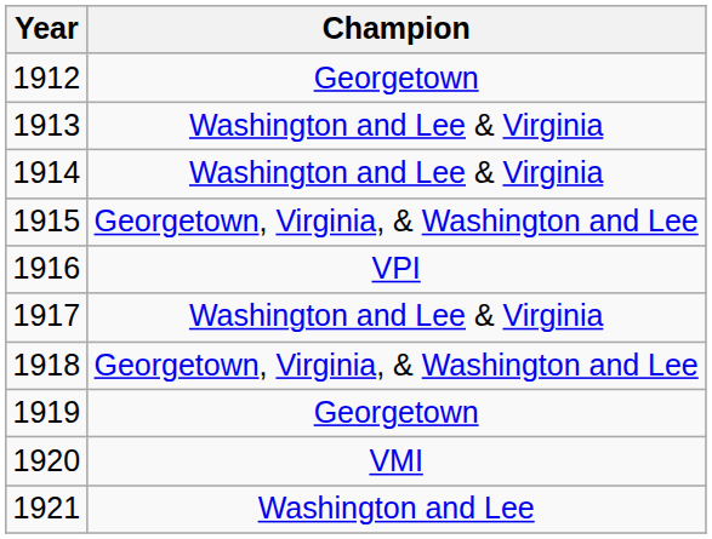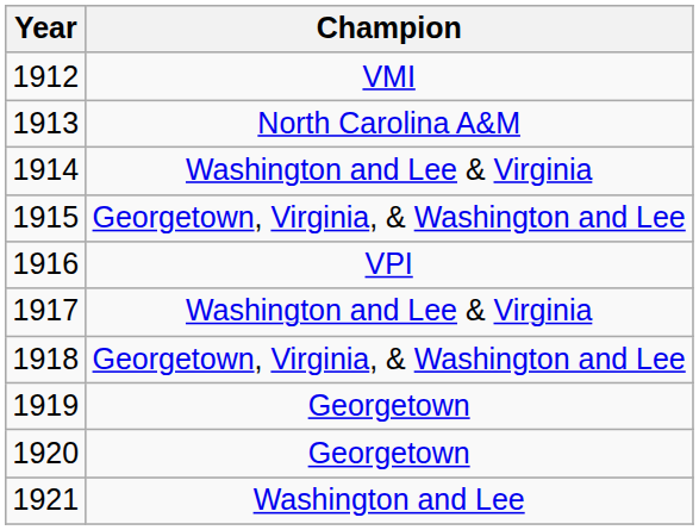1912 | Champion: Georgetown -> VMI
1913 | Champion: Washington and Lee & Virginia -> North Carolina A&M
1920 | Champion: VMI -> Georgetown
